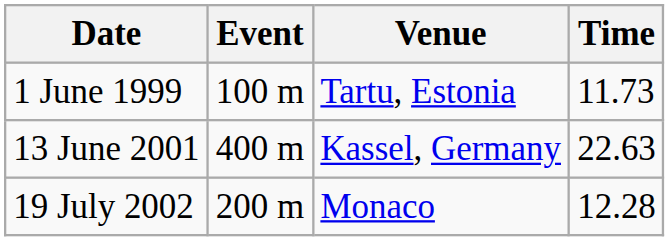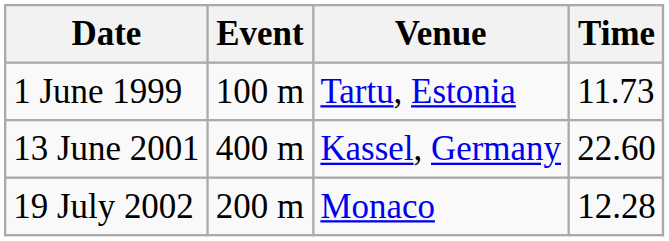13 June 2001 | Time: 22.63 -> 22.60
